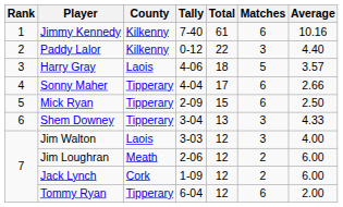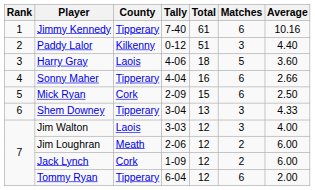Jimmy Kennedy | County: Kilkenny -> Tipperary
Paddy Lalor | Total: 22 -> 51
Harry Gray | Average: 3.57 -> 3.60
Sonny Maher | Total: 17 -> 16
Mick Ryan | County: Tipperary -> Cork
